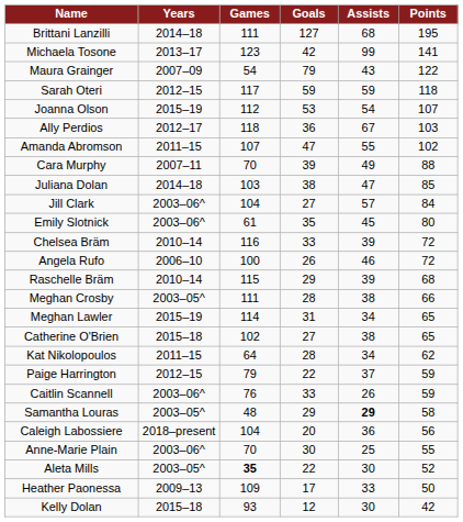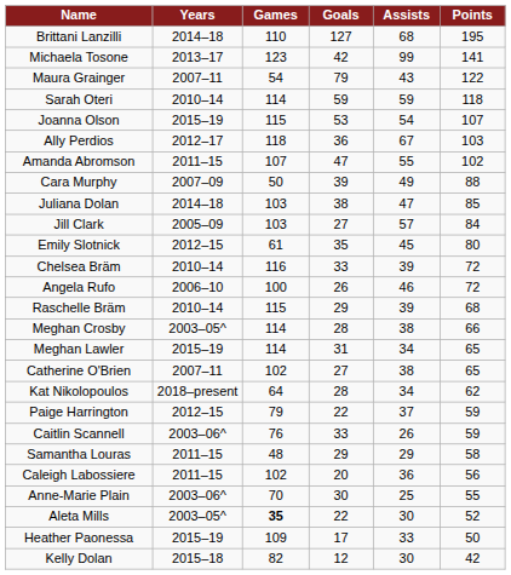Brittani Lanzilli | Games: 111 -> 110
Maura Grainger | Years: 2007–09 -> 2007–11
Sarah Oteri | Years: 2012–15 -> 2010–14
Sarah Oteri | Games: 117 -> 114
Joanna Olson | Games: 112 -> 115
Cara Murphy | Years: 2007–11 -> 2007–09
Cara Murphy | Games: 70 -> 50
Jill Clark | Years: 2003–06^ -> 2005–09
Jill Clark | Games: 104 -> 103
Emily Slotnick | Years: 2003–06^ -> 2012–15
Meghan Crosby | Games: 111 -> 114
Catherine O'Brien | Years: 2015–18 -> 2007–11
Kat Nikolopoulos | Years: 2011–15 -> 2018–present
Samantha Louras | Years: 2003–05^ -> 2011–15
Samantha Louras | Assists: bold -> normal
Caleigh Labossiere | Years: 2018–present -> 2011–15
Caleigh Labossiere | Games: 104 -> 102
Heather Paonessa | Years: 2009–13 -> 2015–19
Kelly Dolan | Games: 93 -> 82
